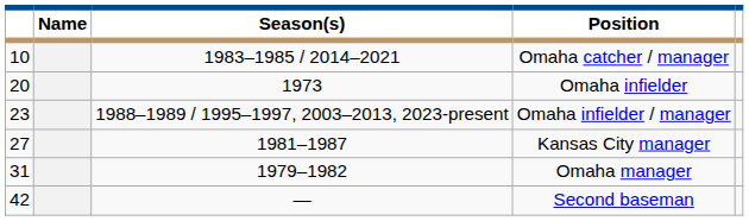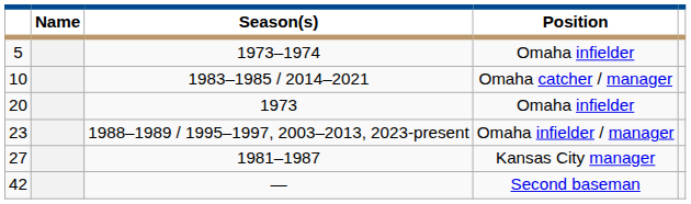+ row: 5 | 1973–1974 | Omaha infielder
- row: 31 | 1979–1982 | Omaha manager
